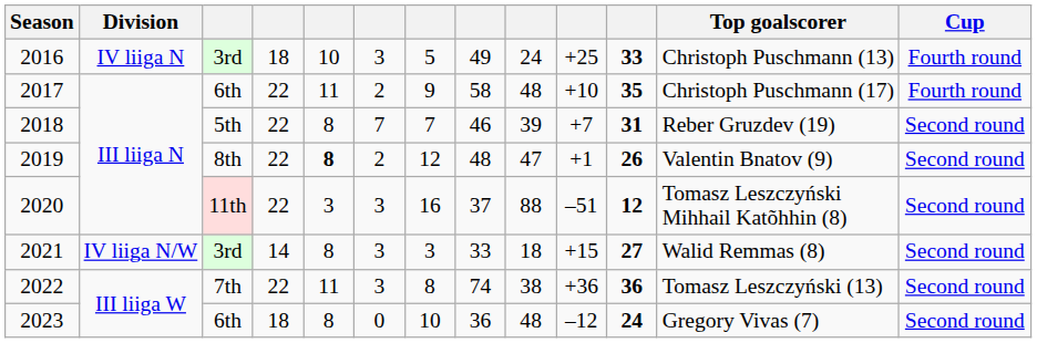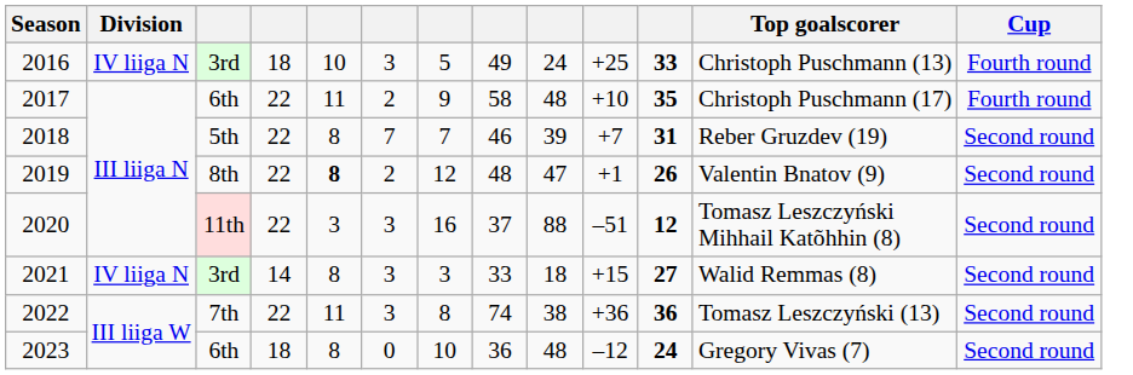2021 | Division: IV liiga N/W -> IV liiga N
